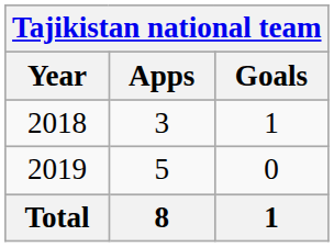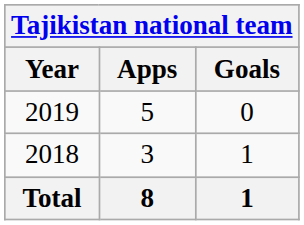rows swapped: 2018 <-> 2019
